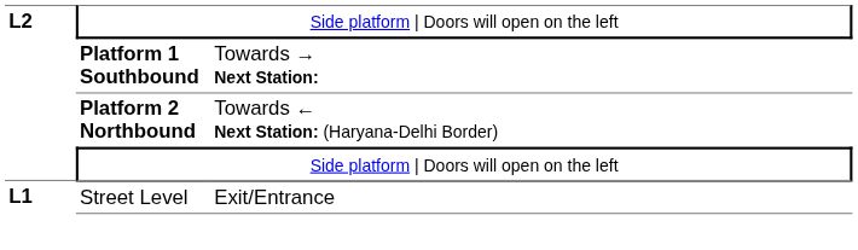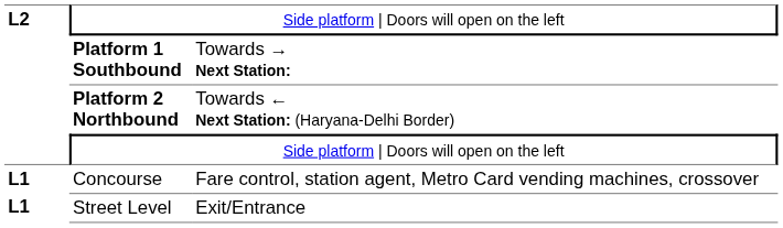+ row: L1 | Concourse | Fare control, station agent, Metro Card vending machines, crossover
